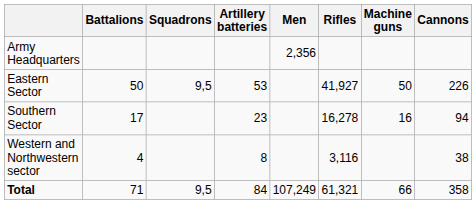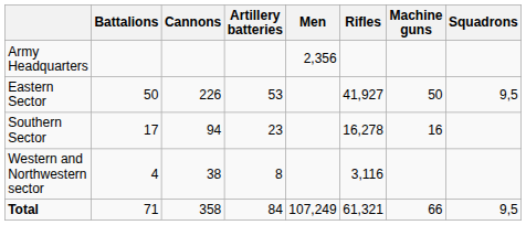columns swapped: Squadrons <-> Cannons
